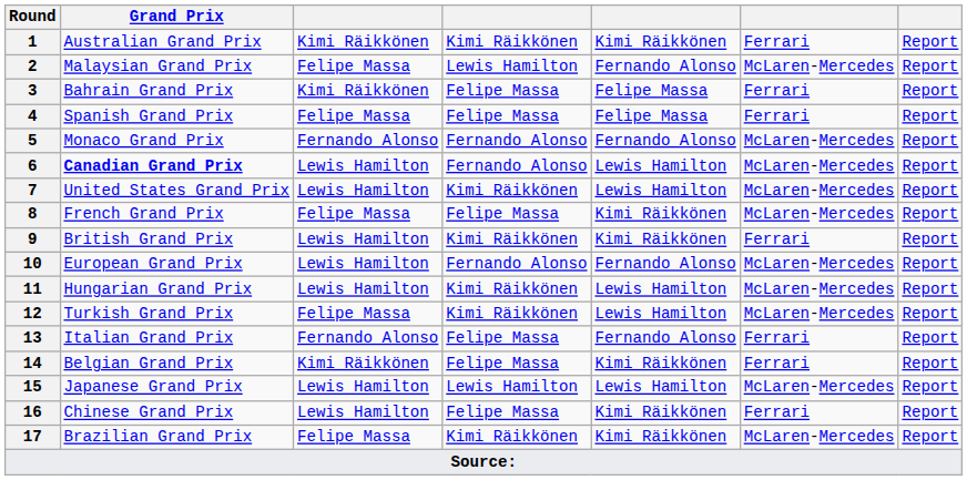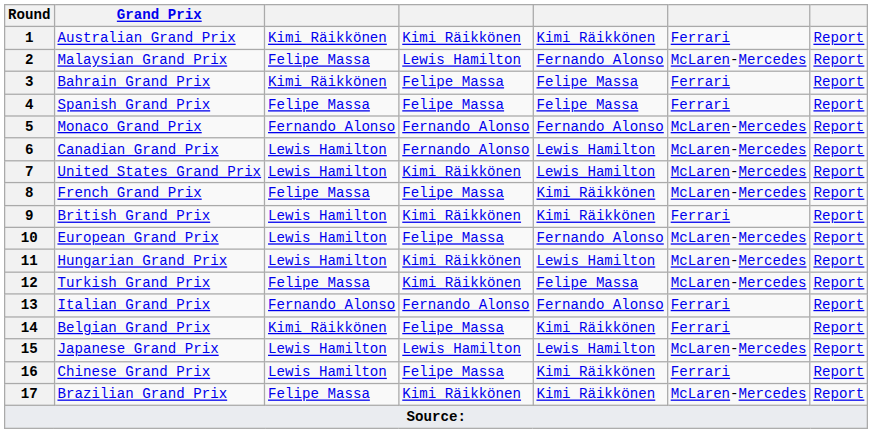6 | Grand Prix: bold -> normal
10 | column 4: Fernando Alonso -> Felipe Massa
12 | column 5: Lewis Hamilton -> Felipe Massa
13 | column 4: Felipe Massa -> Fernando Alonso
